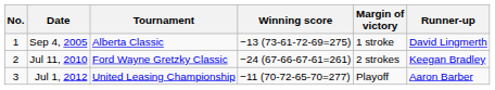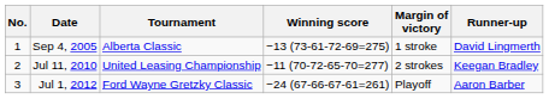Jul 11, 2010 | Tournament: Ford Wayne Gretzky Classic -> United Leasing Championship
Jul 11, 2010 | Winning score: −24 (67-66-67-61=261) -> −11 (70-72-65-70=277)
Jul 1, 2012 | Tournament: United Leasing Championship -> Ford Wayne Gretzky Classic
Jul 1, 2012 | Winning score: −11 (70-72-65-70=277) -> −24 (67-66-67-61=261)
